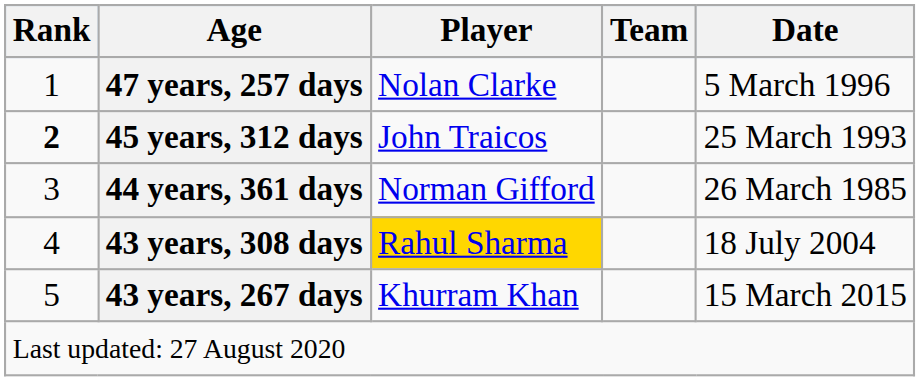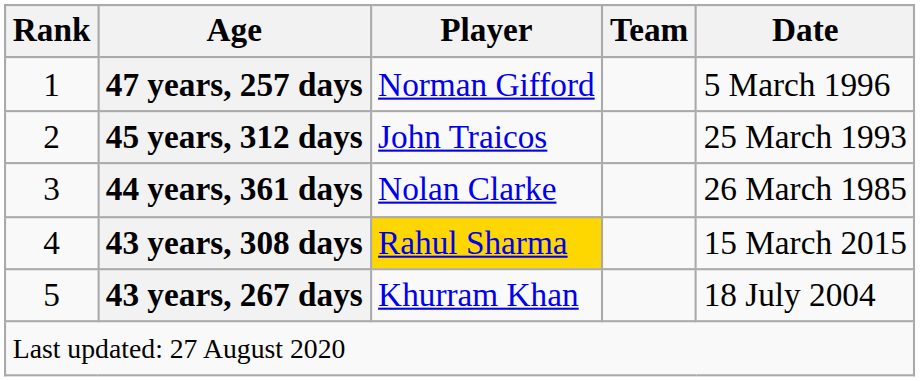47 years, 257 days | Player: Nolan Clarke -> Norman Gifford
45 years, 312 days | Rank: bold -> normal
44 years, 361 days | Player: Norman Gifford -> Nolan Clarke
43 years, 308 days | Date: 18 July 2004 -> 15 March 2015
43 years, 267 days | Date: 15 March 2015 -> 18 July 2004
